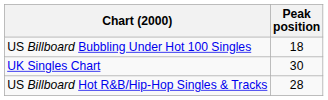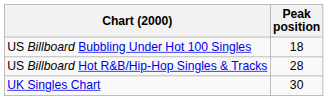rows swapped: US Billboard Hot R&B/Hip-Hop Singles & Tracks <-> UK Singles Chart
